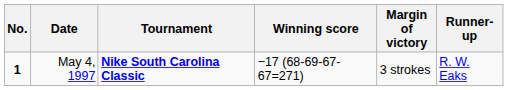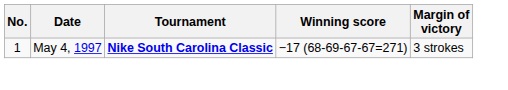- column: Runner-up | R. W. Eaks
May 4, 1997 | No.: bold -> normal
